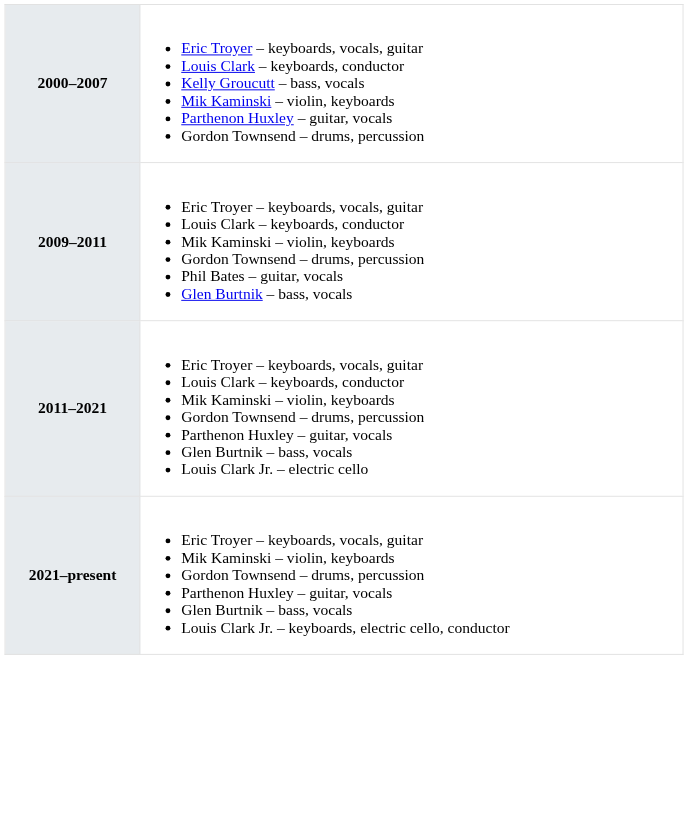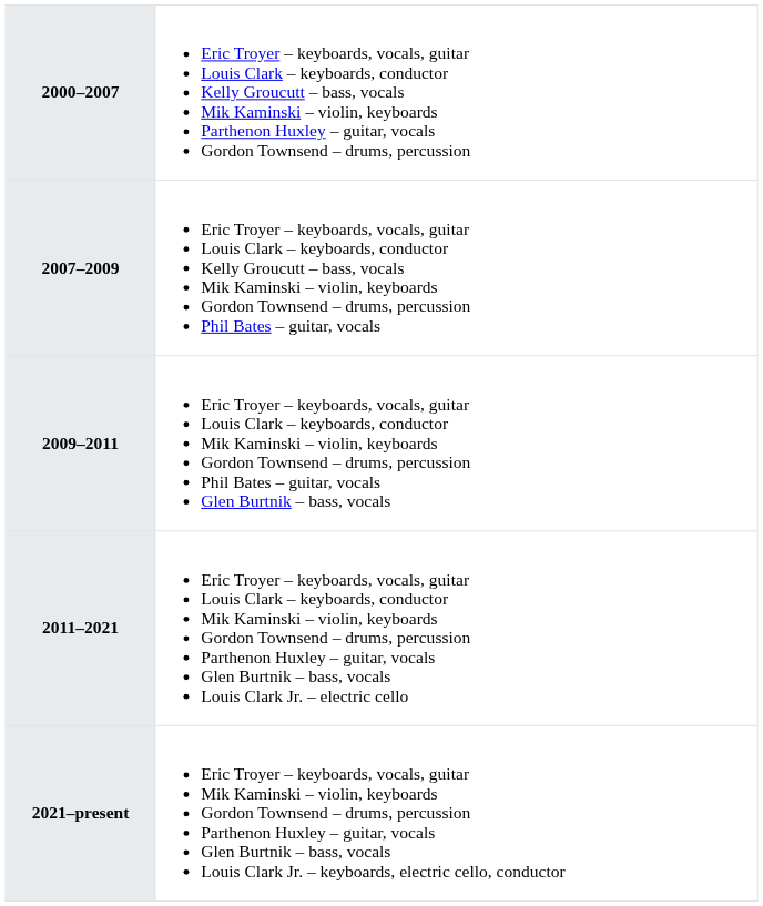+ row: 2007–2009 | Eric Troyer – keyboards, vocals, guitar Louis Clark – keyboards, conductor Kelly Groucutt – bass, vocals Mik Kaminski – violin, keyboards Gordon Townsend – drums, percussion Phil Bates – guitar, vocals
